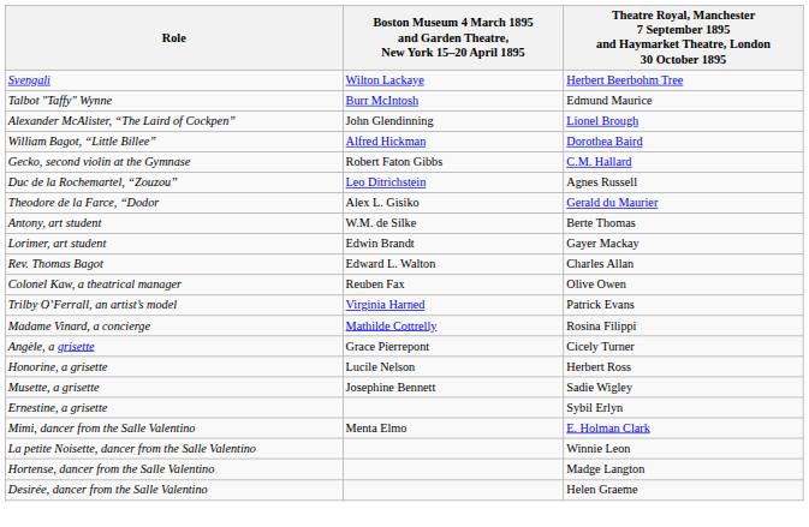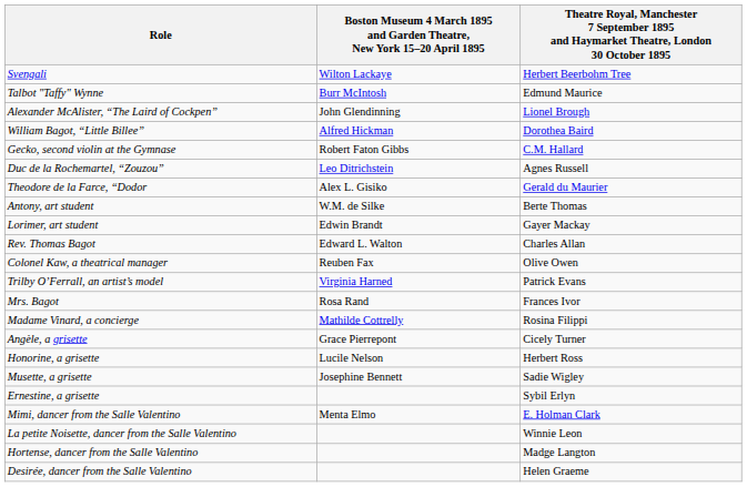+ row: Mrs. Bagot | Rosa Rand | Frances Ivor
